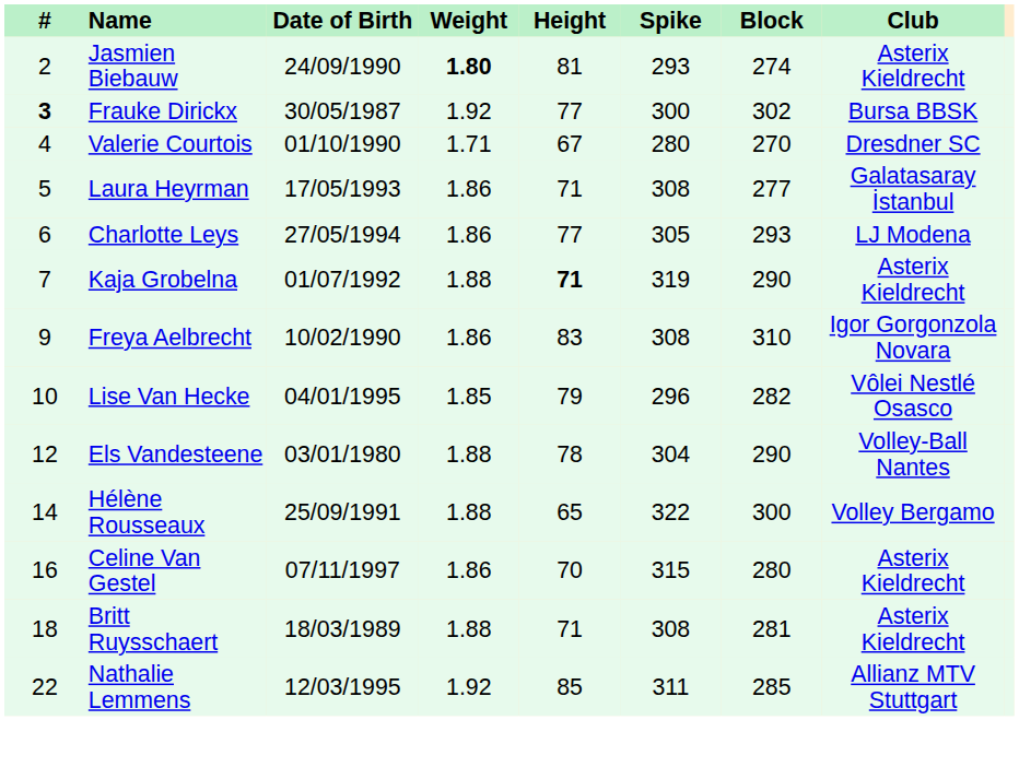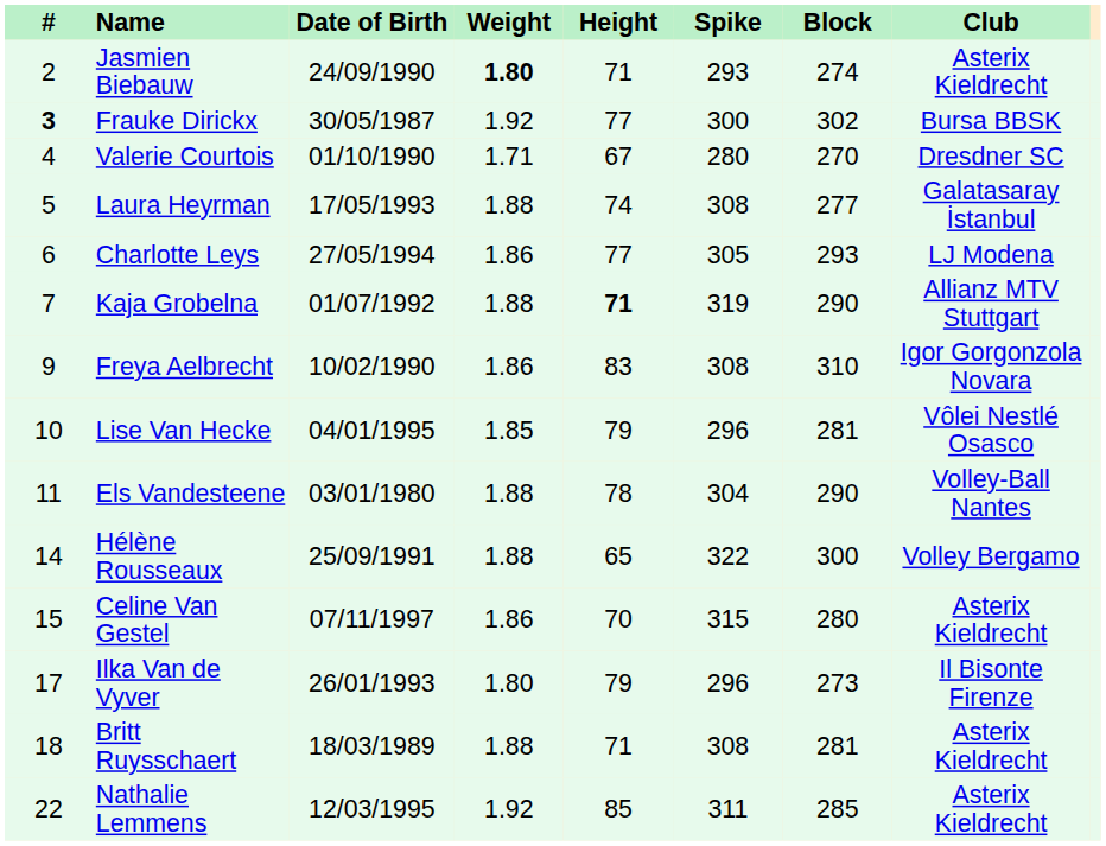Jasmien Biebauw | Height: 81 -> 71
Laura Heyrman | Weight: 1.86 -> 1.88
Laura Heyrman | Height: 71 -> 74
Kaja Grobelna | Club: Asterix Kieldrecht -> Allianz MTV Stuttgart
Lise Van Hecke | Block: 282 -> 281
Els Vandesteene | #: 12 -> 11
Celine Van Gestel | #: 16 -> 15
+ row: 17 | Ilka Van de Vyver | 26/01/1993 | 1.80 | 79 | 296 | 273 | Il Bisonte Firenze
Nathalie Lemmens | Club: Allianz MTV Stuttgart -> Asterix Kieldrecht
